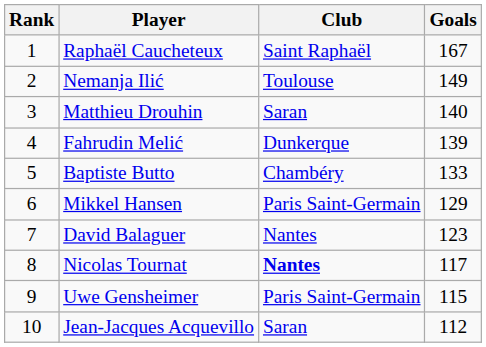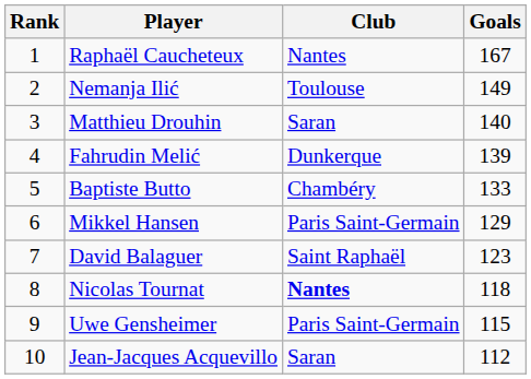Raphaël Caucheteux | Club: Saint Raphaël -> Nantes
David Balaguer | Club: Nantes -> Saint Raphaël
Nicolas Tournat | Goals: 117 -> 118
